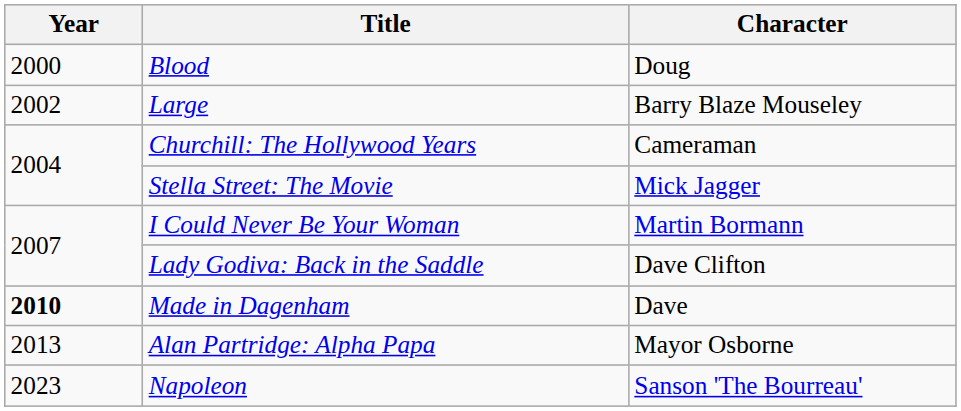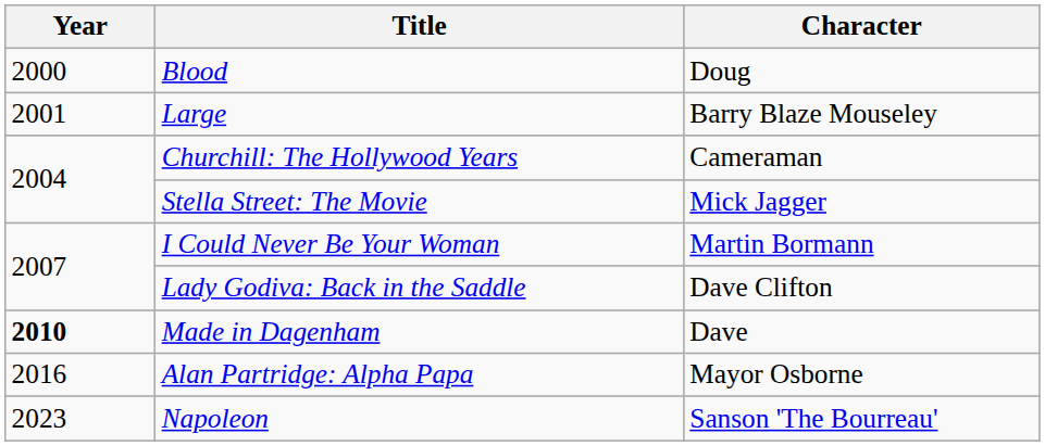Large | Year: 2002 -> 2001
Alan Partridge: Alpha Papa | Year: 2013 -> 2016
